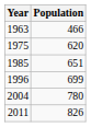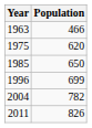1985 | Population: 651 -> 650
2004 | Population: 780 -> 782
